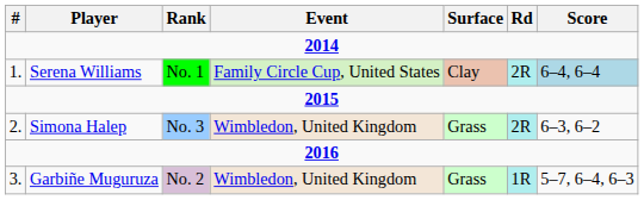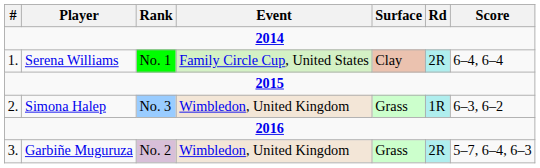Serena Williams | Score: lightblue background -> no background
Simona Halep | Rd: 2R -> 1R
Garbiñe Muguruza | Rd: 1R -> 2R
